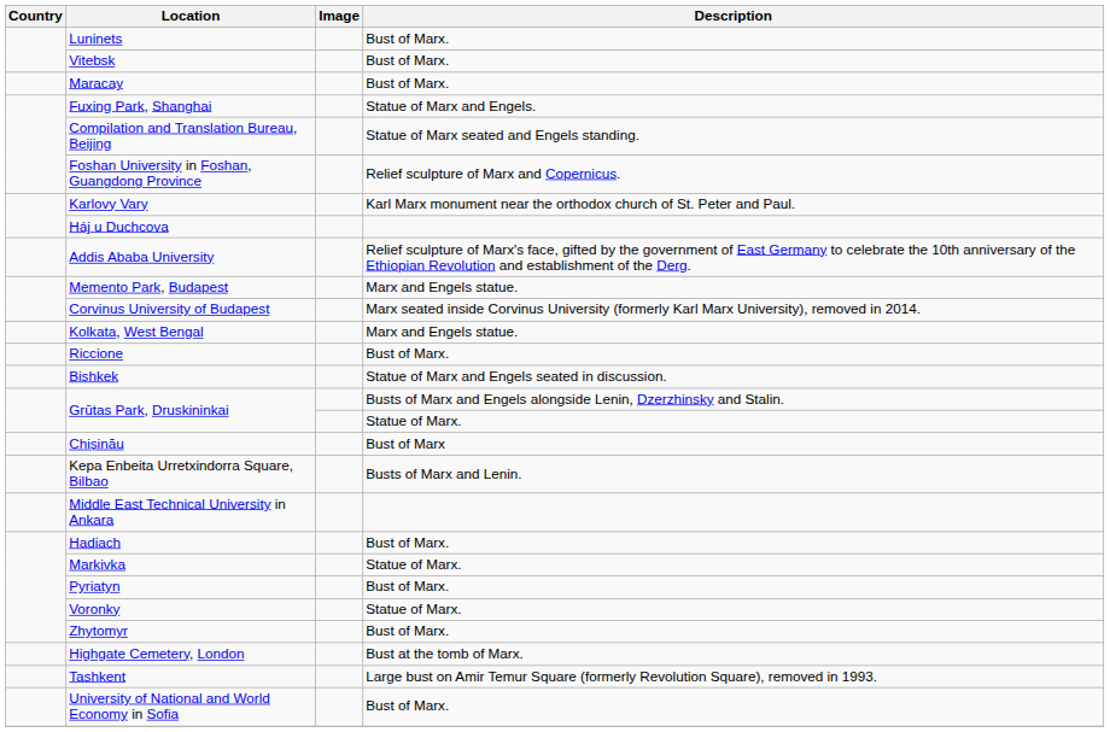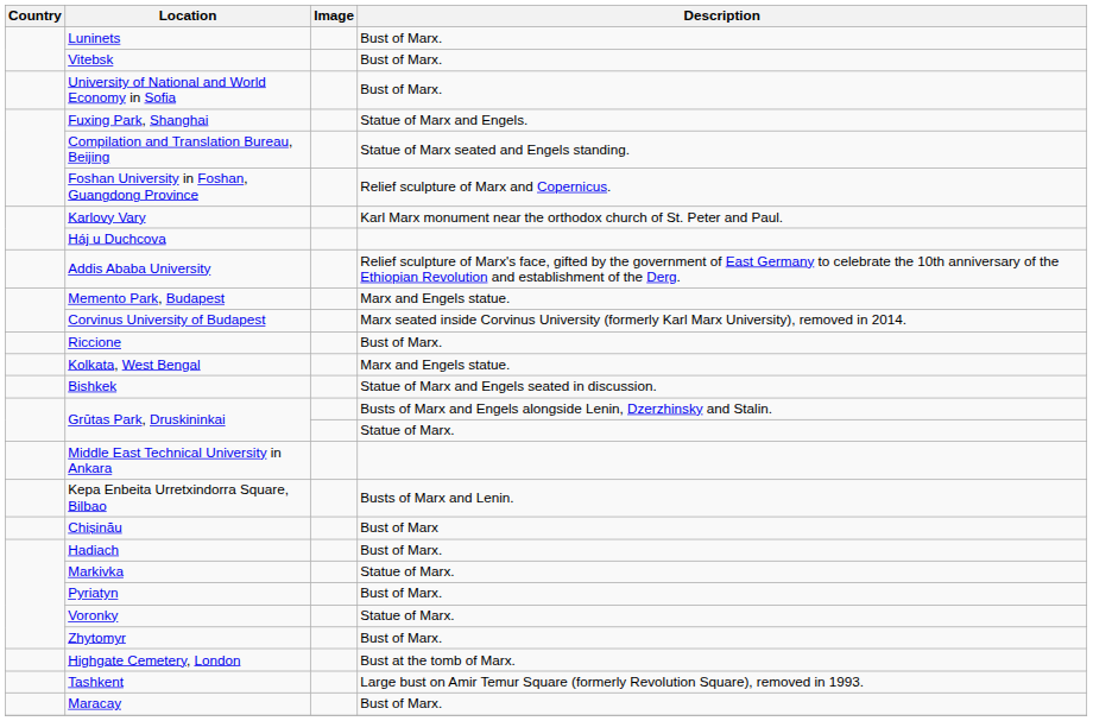rows swapped: University of National and World Economy in Sofia <-> Maracay
rows swapped: Kolkata, West Bengal <-> Riccione
rows swapped: Chișinău <-> Middle East Technical University in Ankara
